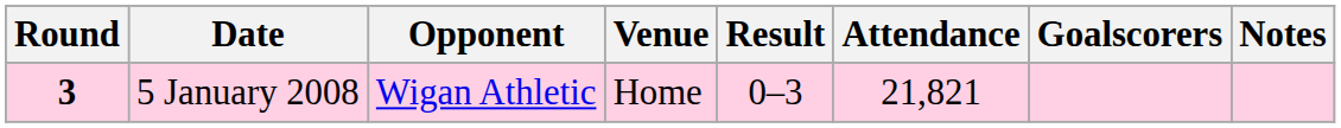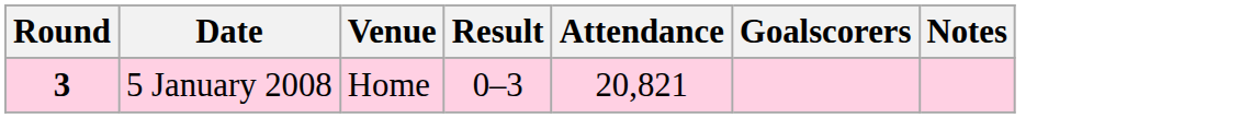- column: Opponent | Wigan Athletic
5 January 2008 | Attendance: 21,821 -> 20,821
